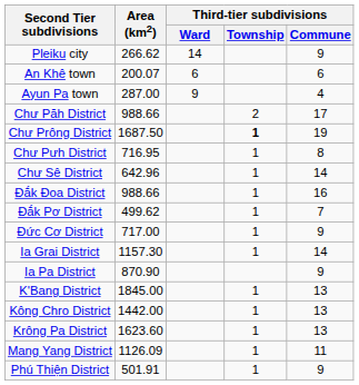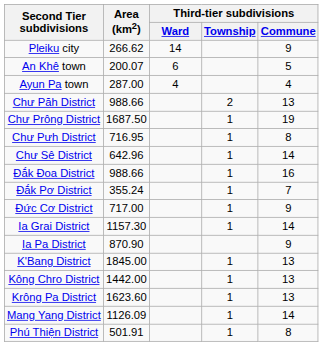An Khê town | Third-tier subdivisions / Commune: 6 -> 5
Ayun Pa town | Third-tier subdivisions / Ward: 9 -> 4
Chư Păh District | Third-tier subdivisions / Commune: 17 -> 13
Chư Prông District | Third-tier subdivisions / Township: bold -> normal
Đắk Pơ District | Area (km2): 499.62 -> 355.24
Mang Yang District | Third-tier subdivisions / Commune: 11 -> 14
Phú Thiện District | Third-tier subdivisions / Commune: 9 -> 8
